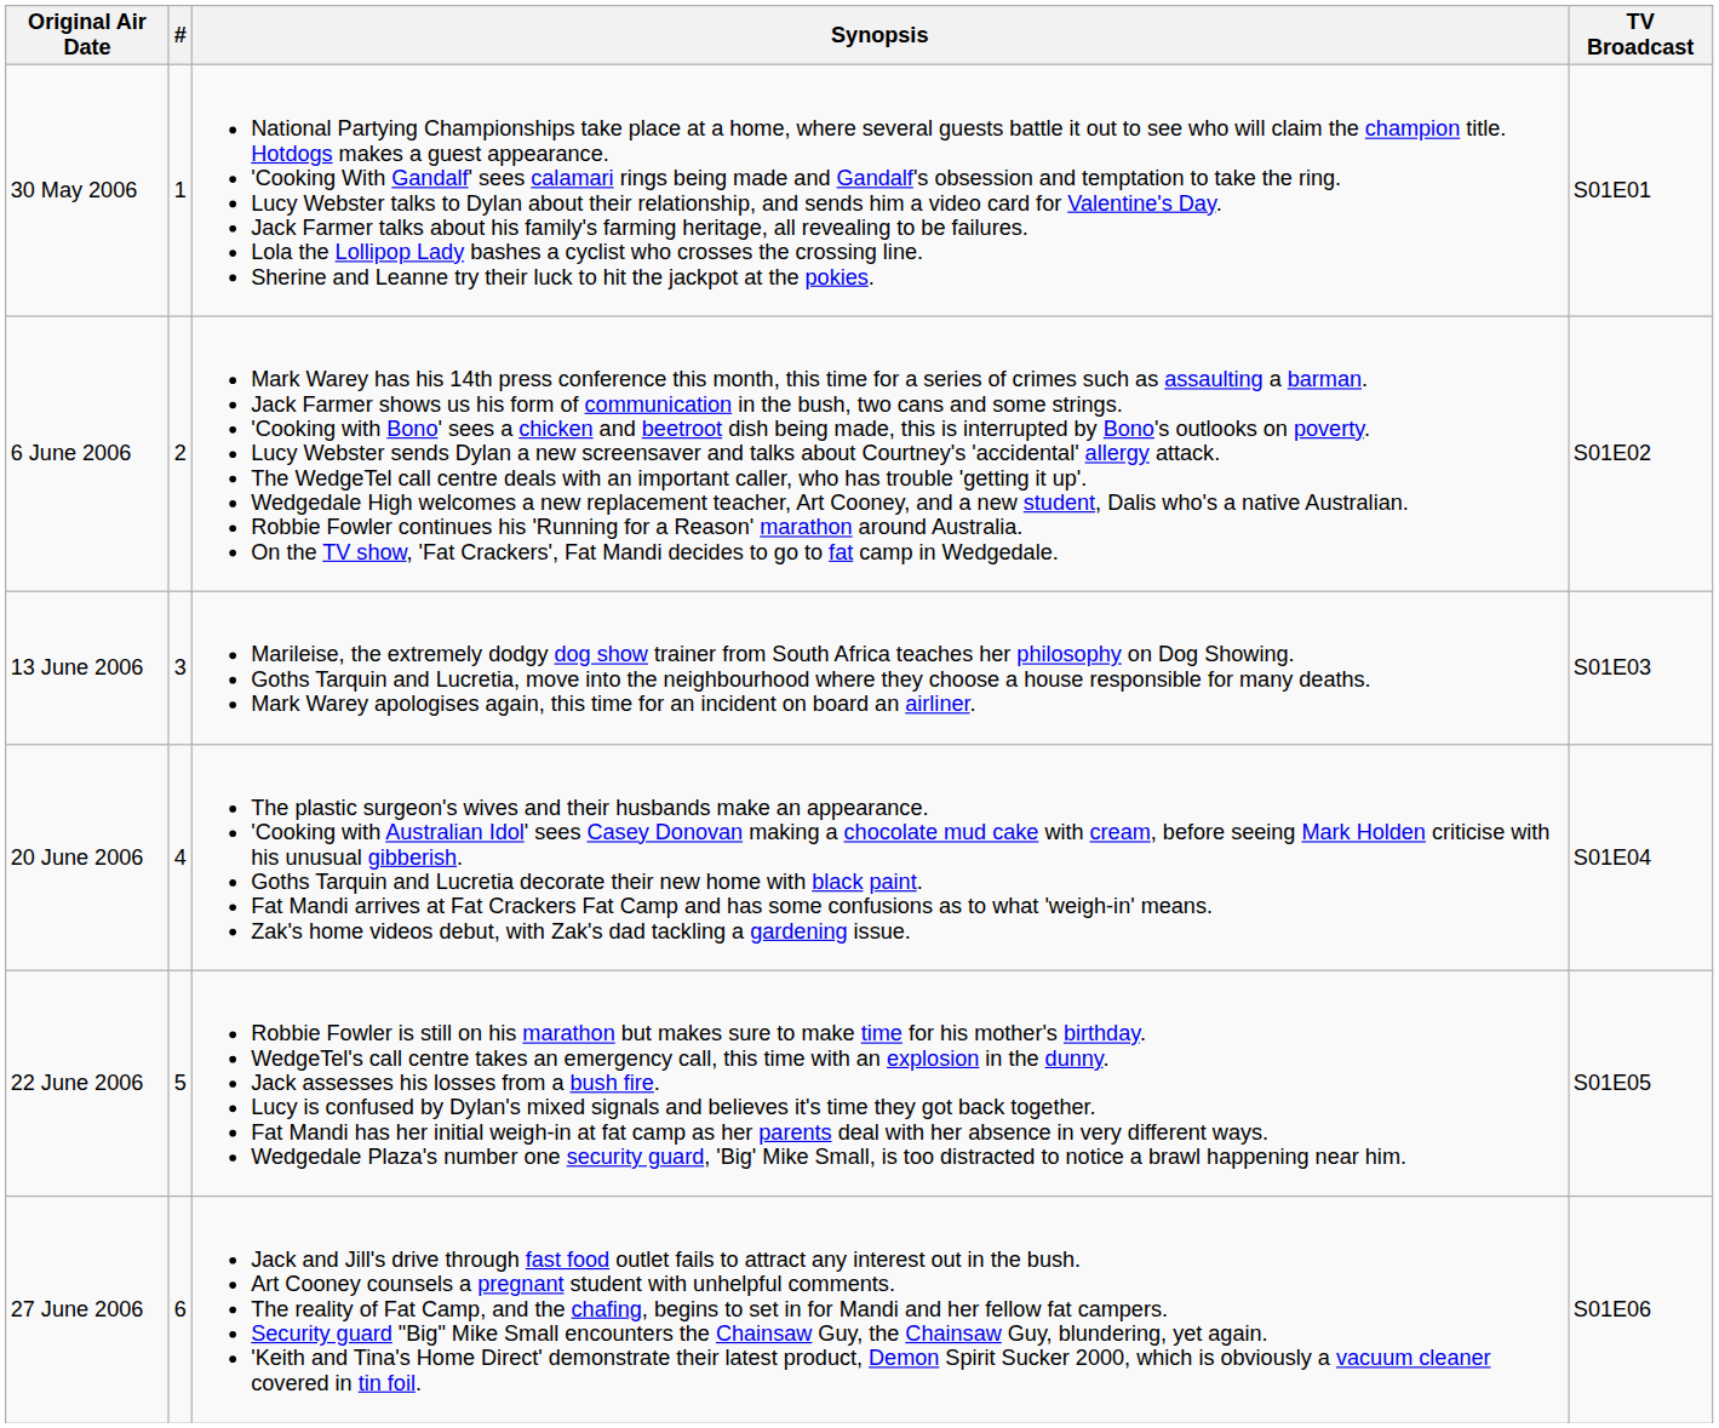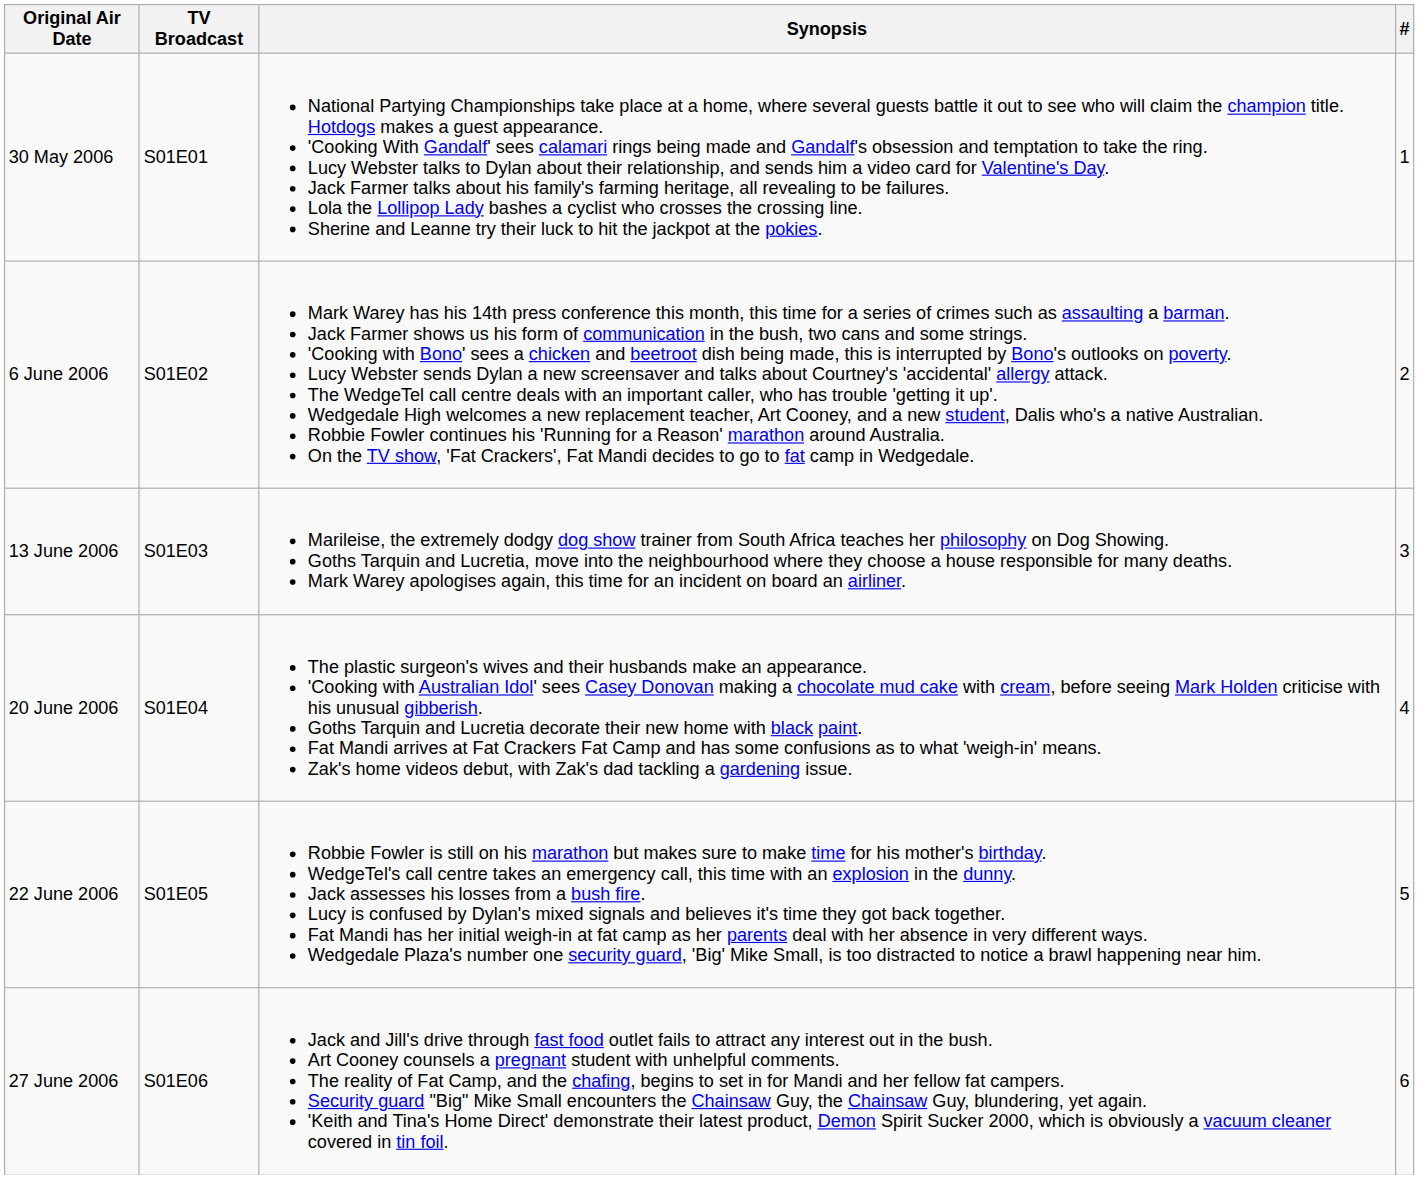columns swapped: TV Broadcast <-> #
